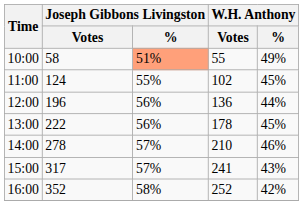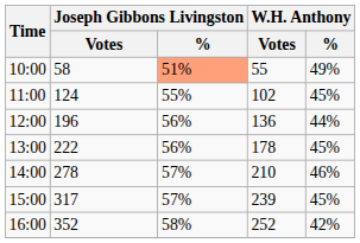15:00 | W.H. Anthony / Votes: 241 -> 239
15:00 | W.H. Anthony / %: 43% -> 45%
